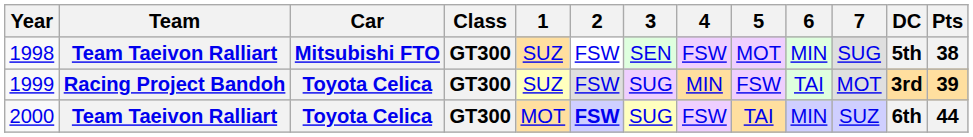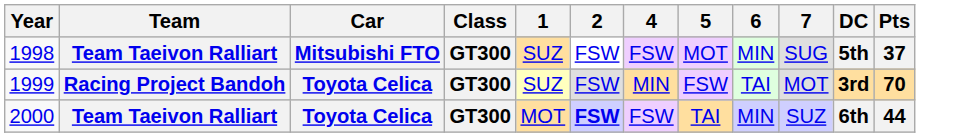- column: 3 | SEN | SUG | SUG
1998 | Pts: 38 -> 37
1999 | Pts: 39 -> 70
